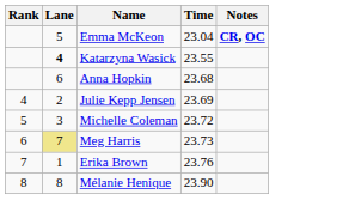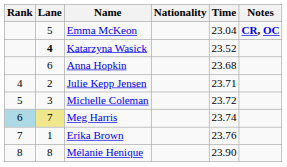+ column: Nationality
Katarzyna Wasick | Time: 23.55 -> 23.52
Julie Kepp Jensen | Time: 23.69 -> 23.71
Meg Harris | Rank: no background -> lightblue background
Meg Harris | Time: 23.73 -> 23.74
